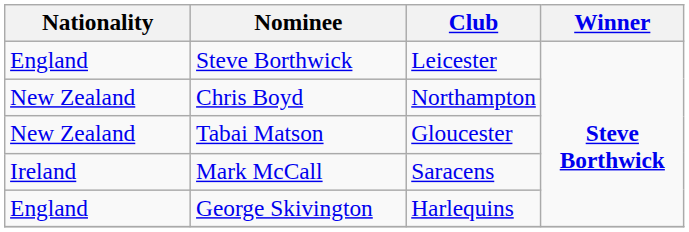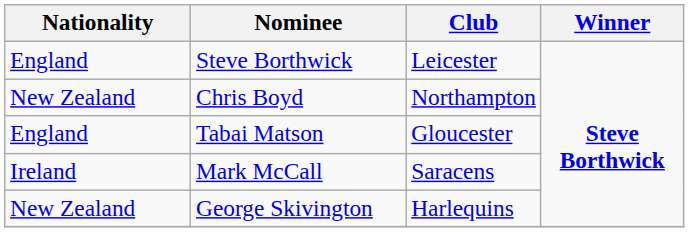Tabai Matson | Nationality: New Zealand -> England
George Skivington | Nationality: England -> New Zealand
